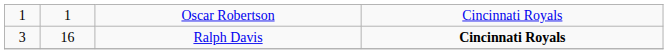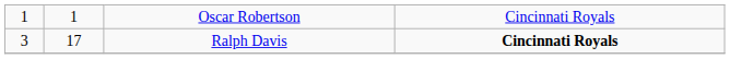Ralph Davis | column 2: 16 -> 17
